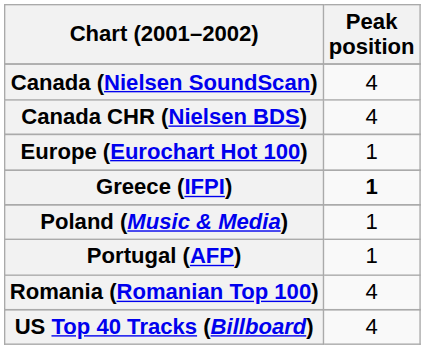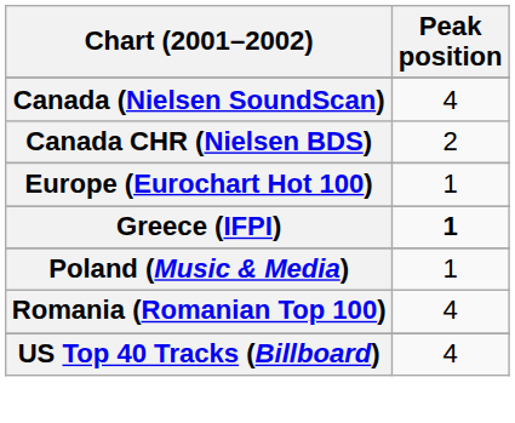Canada CHR (Nielsen BDS) | Peak position: 4 -> 2
- row: Portugal (AFP) | 1
